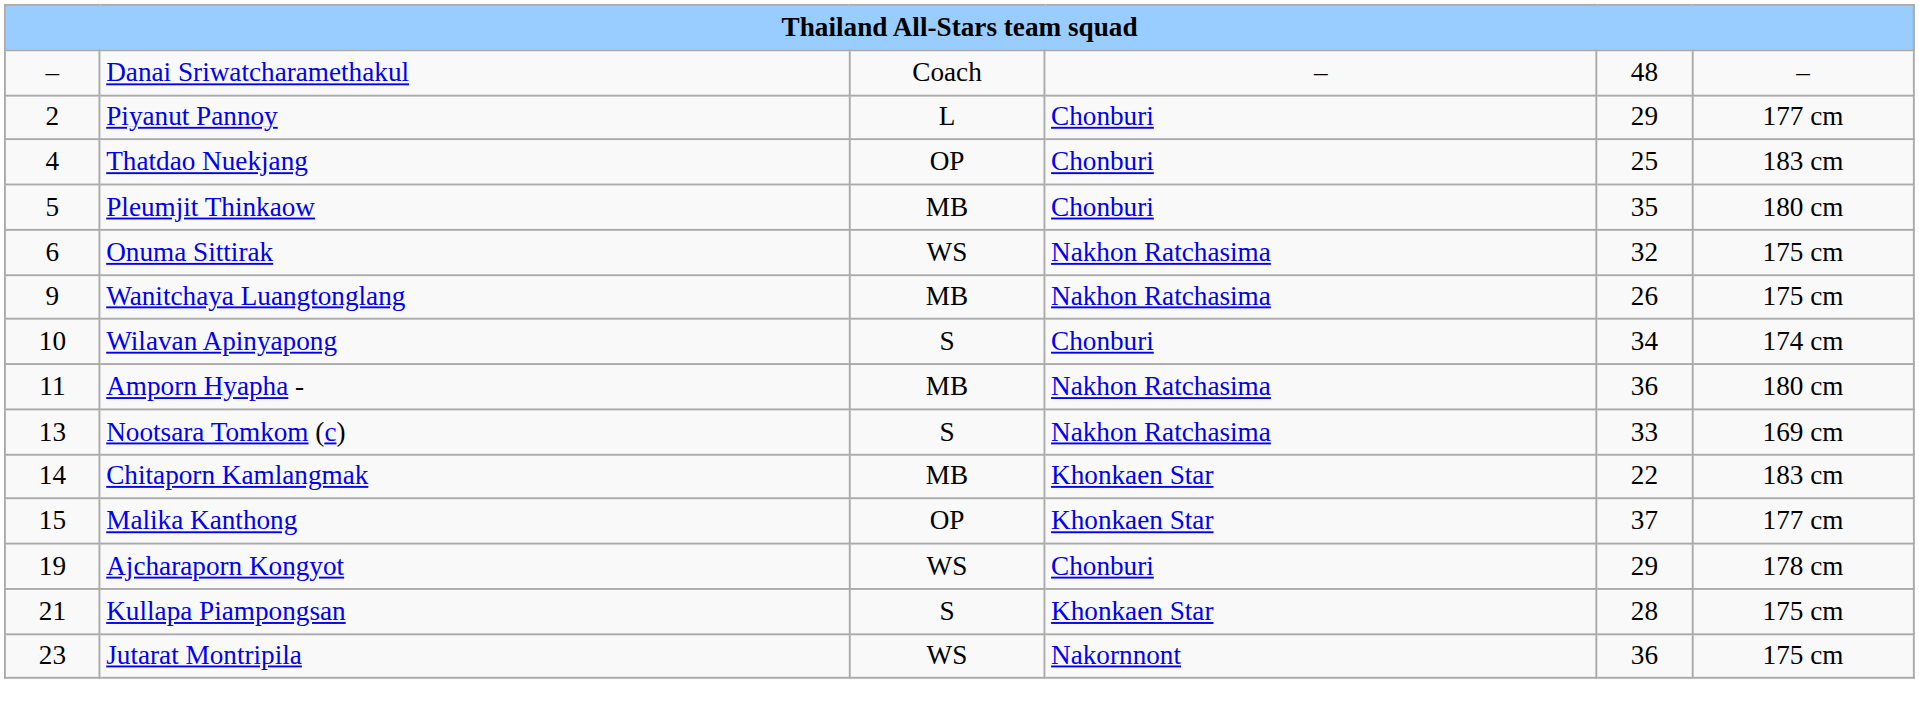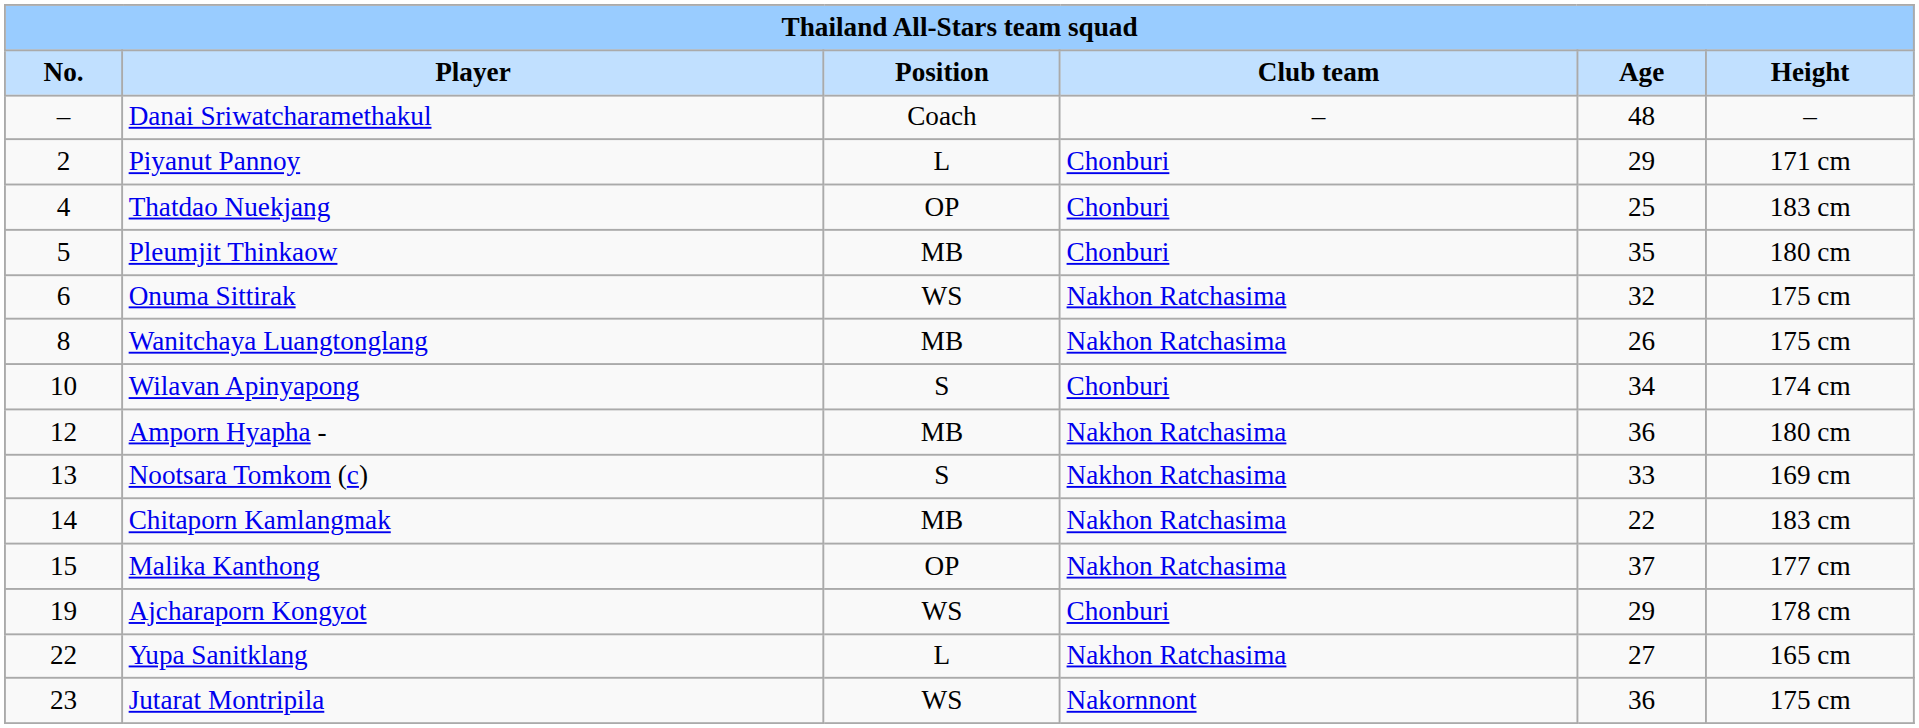+ row: No. | Player | Position | Club team | Age | Height
Piyanut Pannoy | column 6: 177 cm -> 171 cm
Wanitchaya Luangtonglang | column 1: 9 -> 8
Amporn Hyapha - | column 1: 11 -> 12
Chitaporn Kamlangmak | column 4: Khonkaen Star -> Nakhon Ratchasima
Malika Kanthong | column 4: Khonkaen Star -> Nakhon Ratchasima
- row: 21 | Kullapa Piampongsan | S | Khonkaen Star | 28 | 175 cm
+ row: 22 | Yupa Sanitklang | L | Nakhon Ratchasima | 27 | 165 cm
